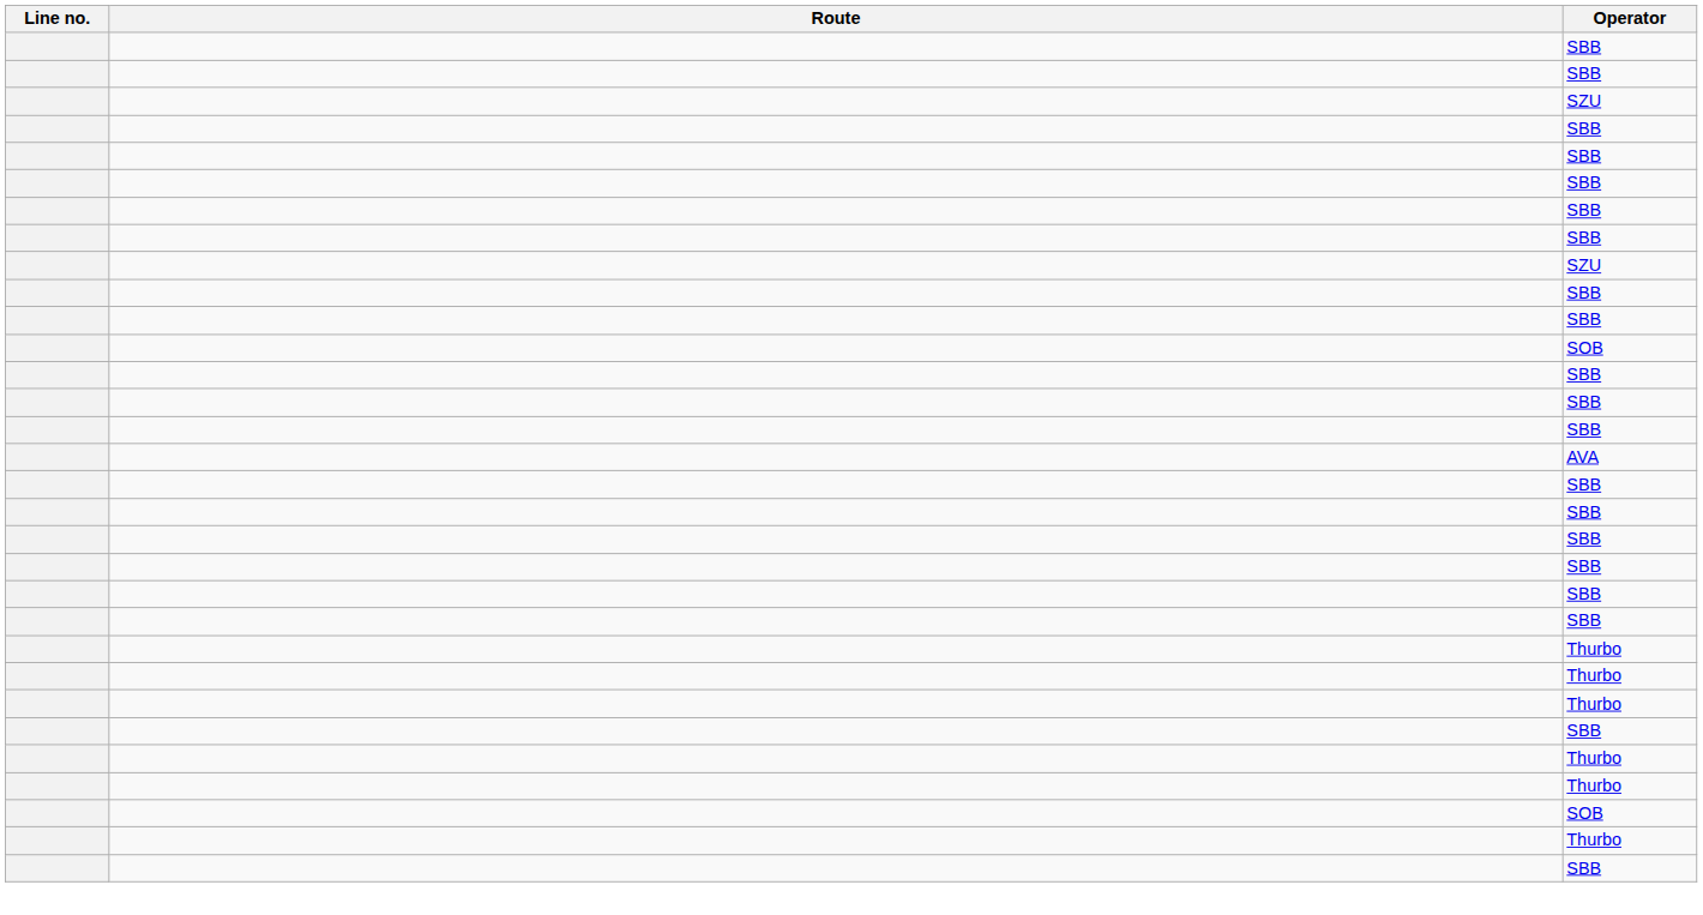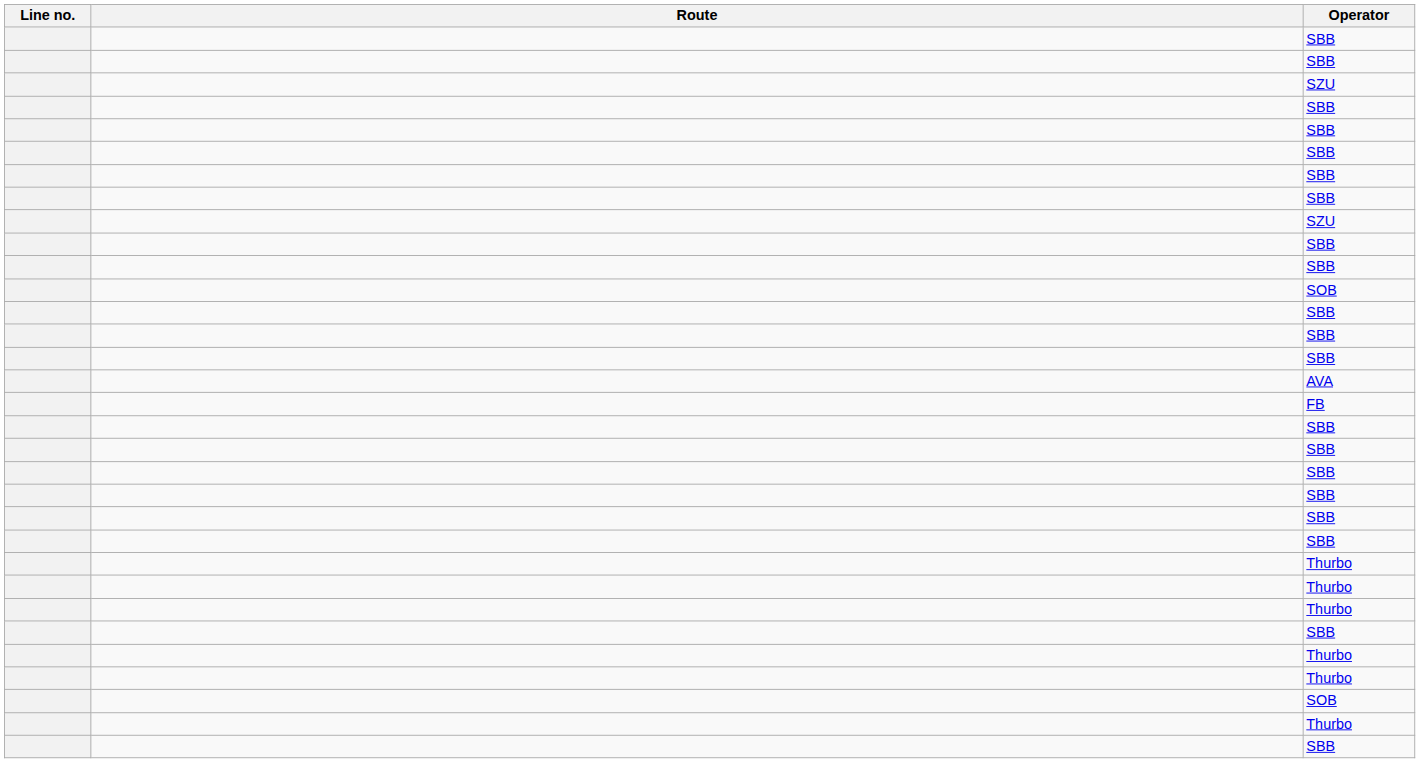+ row: FB
